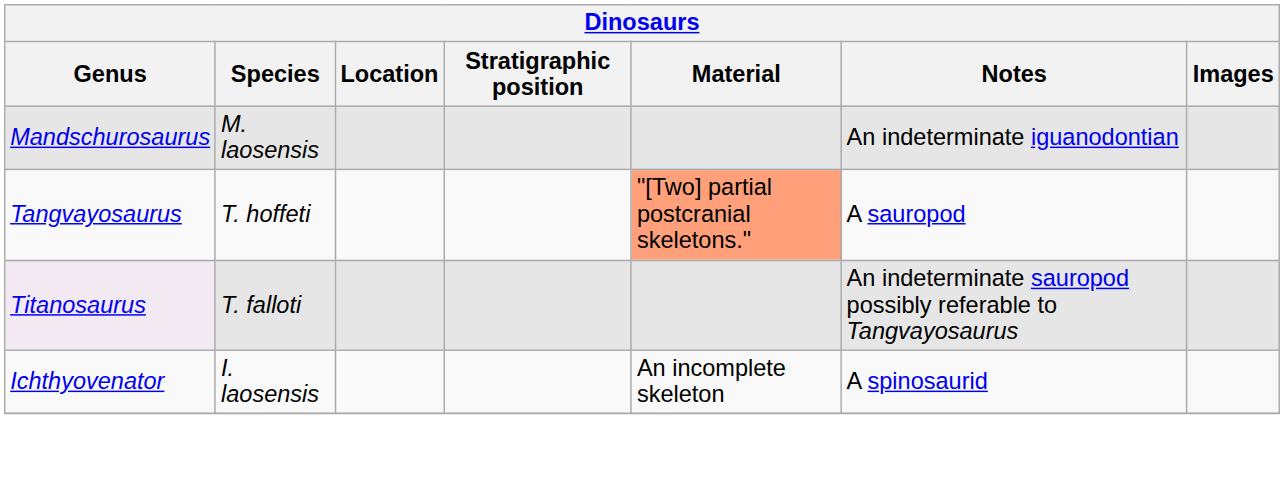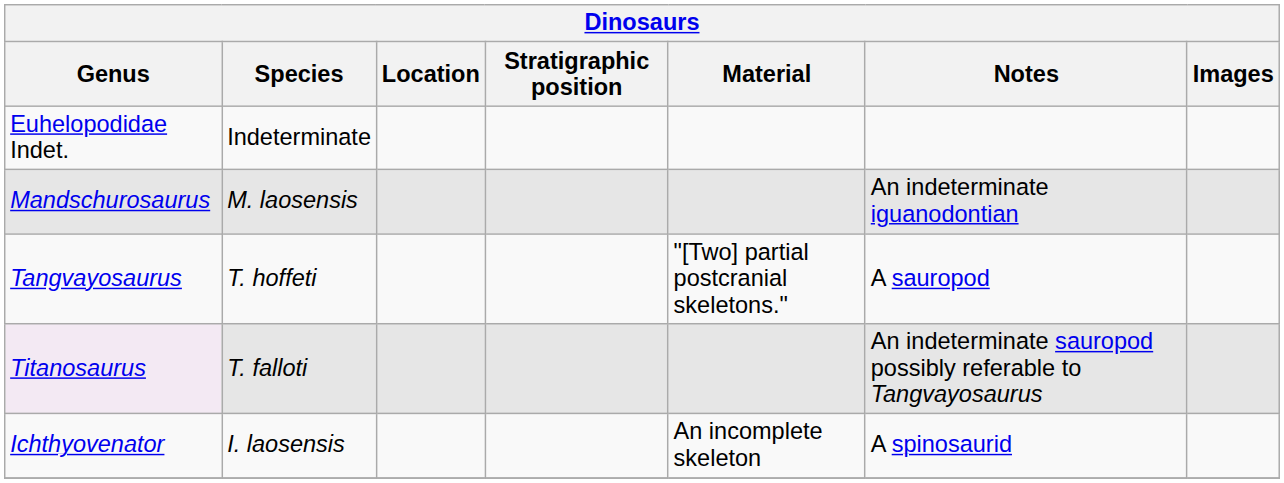+ row: Euhelopodidae Indet. | Indeterminate
Tangvayosaurus | Material: lightsalmon background -> no background
